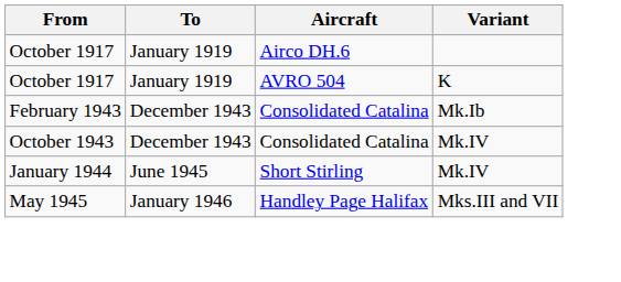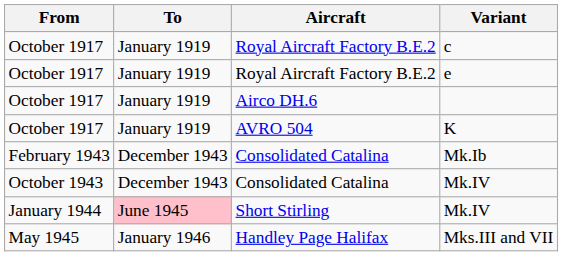+ row: October 1917 | January 1919 | Royal Aircraft Factory B.E.2 | c
+ row: October 1917 | January 1919 | Royal Aircraft Factory B.E.2 | e
Short Stirling / Mk.IV | To: no background -> pink background
